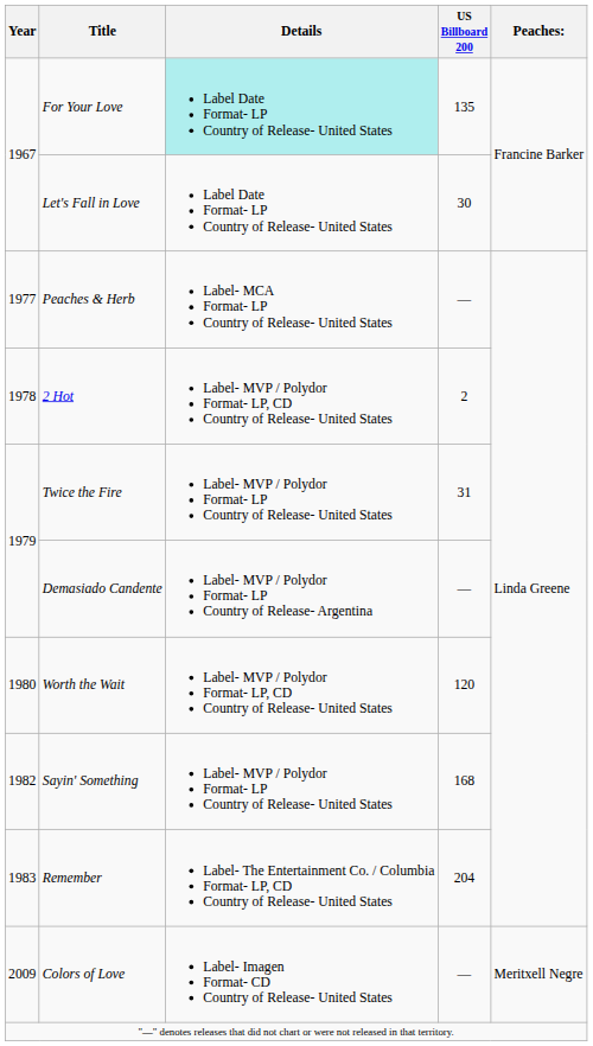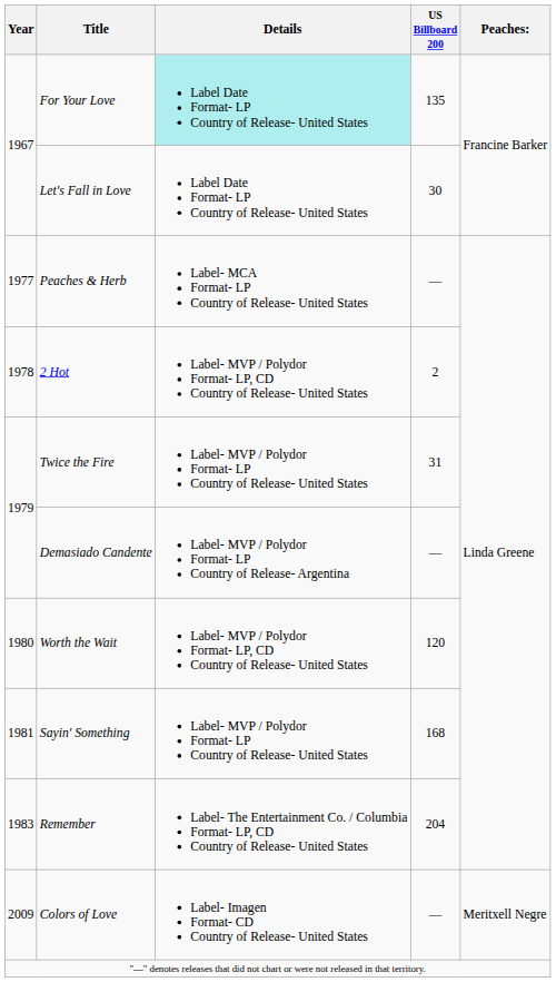Sayin' Something | Year: 1982 -> 1981
